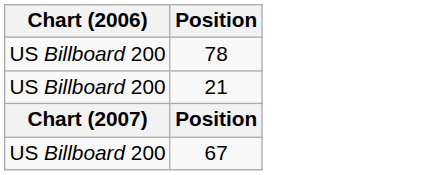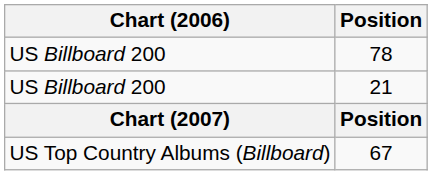67 | Chart (2006): US Billboard 200 -> US Top Country Albums (Billboard)
